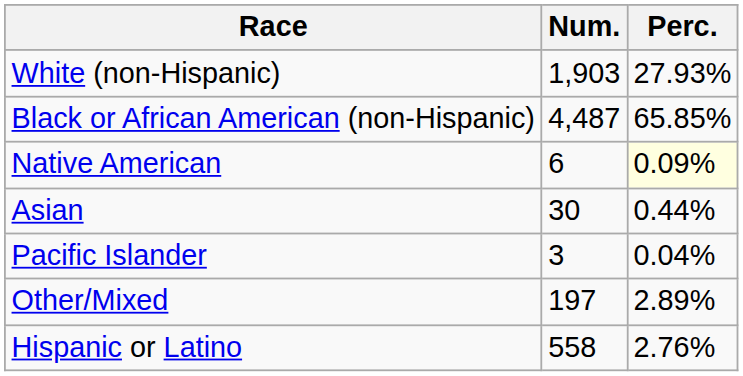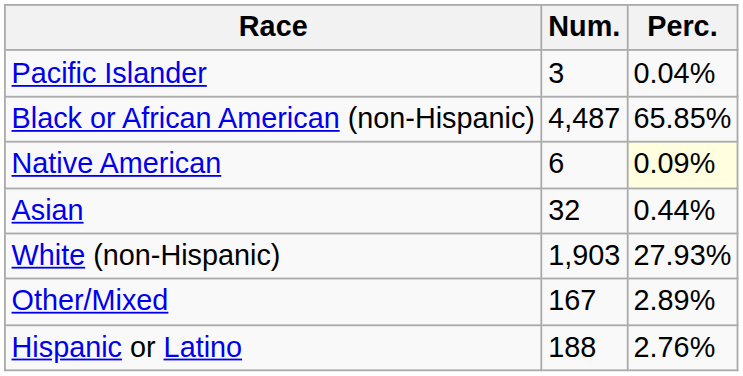rows swapped: White (non-Hispanic) <-> Pacific Islander
Asian | Num.: 30 -> 32
Other/Mixed | Num.: 197 -> 167
Hispanic or Latino | Num.: 558 -> 188
